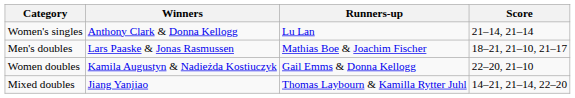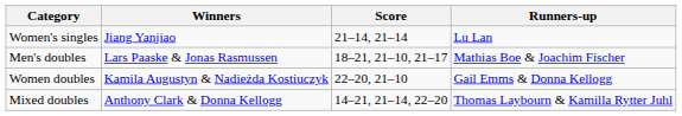columns swapped: Runners-up <-> Score
Women's singles | Winners: Anthony Clark & Donna Kellogg -> Jiang Yanjiao
Mixed doubles | Winners: Jiang Yanjiao -> Anthony Clark & Donna Kellogg
